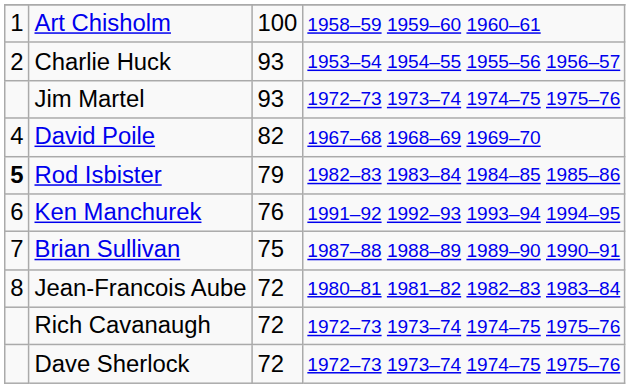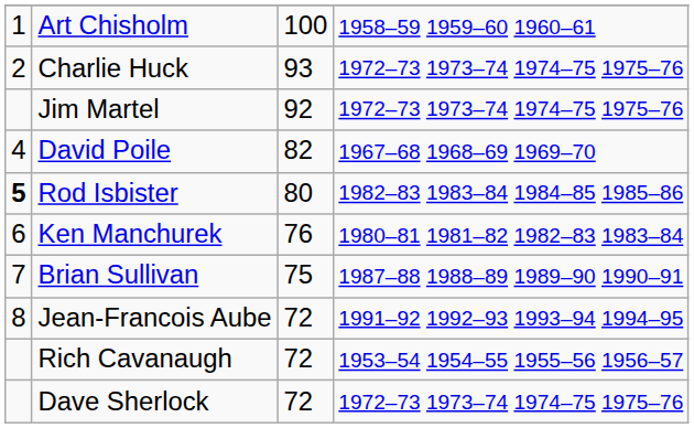Charlie Huck | column 4: 1953–54 1954–55 1955–56 1956–57 -> 1972–73 1973–74 1974–75 1975–76
Jim Martel | column 3: 93 -> 92
Rod Isbister | column 3: 79 -> 80
Ken Manchurek | column 4: 1991–92 1992–93 1993–94 1994–95 -> 1980–81 1981–82 1982–83 1983–84
Jean-Francois Aube | column 4: 1980–81 1981–82 1982–83 1983–84 -> 1991–92 1992–93 1993–94 1994–95
Rich Cavanaugh | column 4: 1972–73 1973–74 1974–75 1975–76 -> 1953–54 1954–55 1955–56 1956–57
